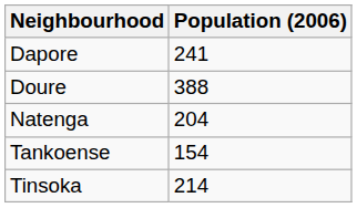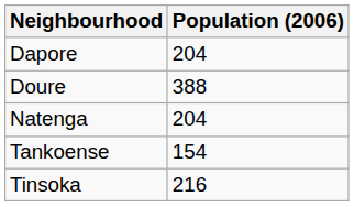Dapore | Population (2006): 241 -> 204
Tinsoka | Population (2006): 214 -> 216
